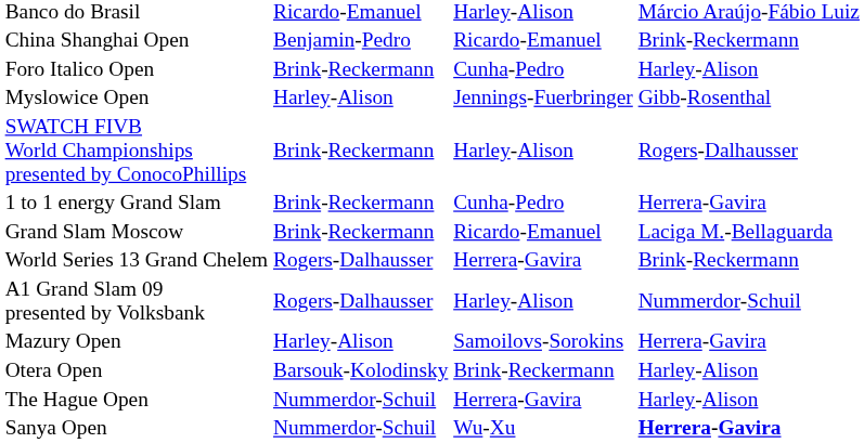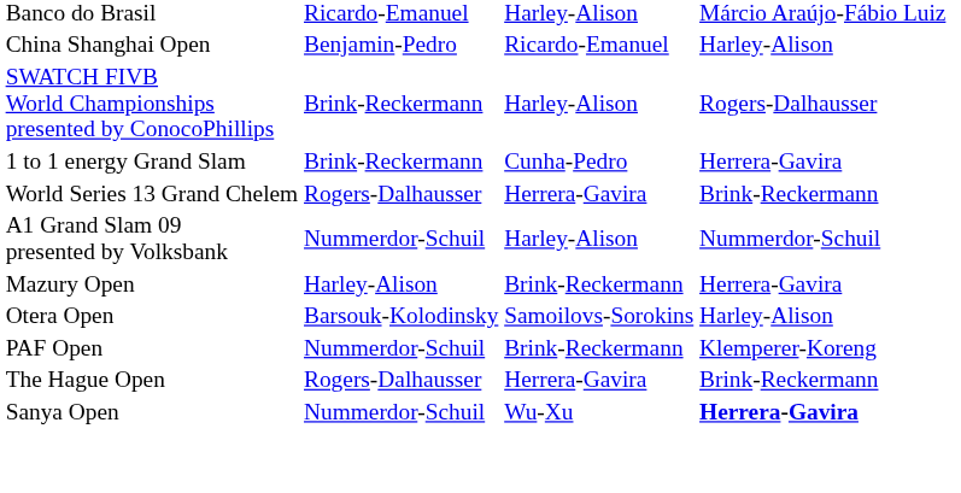China Shanghai Open | column 4: Brink-Reckermann -> Harley-Alison
- row: Foro Italico Open | Brink-Reckermann | Cunha-Pedro | Harley-Alison
- row: Myslowice Open | Harley-Alison | Jennings-Fuerbringer | Gibb-Rosenthal
- row: Grand Slam Moscow | Brink-Reckermann | Ricardo-Emanuel | Laciga M.-Bellaguarda
A1 Grand Slam 09 presented by Volksbank | column 2: Rogers-Dalhausser -> Nummerdor-Schuil
Mazury Open | column 3: Samoilovs-Sorokins -> Brink-Reckermann
Otera Open | column 3: Brink-Reckermann -> Samoilovs-Sorokins
+ row: PAF Open | Nummerdor-Schuil | Brink-Reckermann | Klemperer-Koreng
The Hague Open | column 2: Nummerdor-Schuil -> Rogers-Dalhausser
The Hague Open | column 4: Harley-Alison -> Brink-Reckermann
